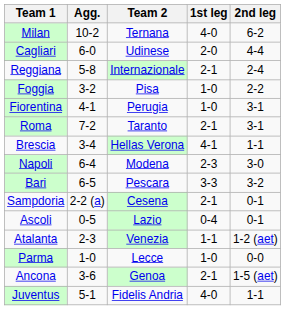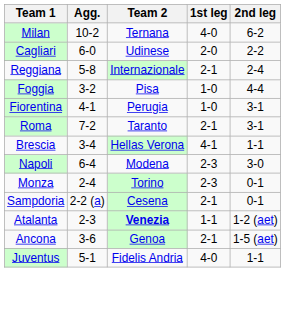Cagliari | 2nd leg: 4-4 -> 2-2
Foggia | 2nd leg: 2-2 -> 4-4
+ row: Monza | 2-4 | Torino | 2-3 | 0-1
- row: Bari | 6-5 | Pescara | 3-3 | 3-2
- row: Ascoli | 0-5 | Lazio | 0-4 | 0-1
Atalanta | Team 2: normal -> bold
- row: Parma | 1-0 | Lecce | 1-0 | 0-0
